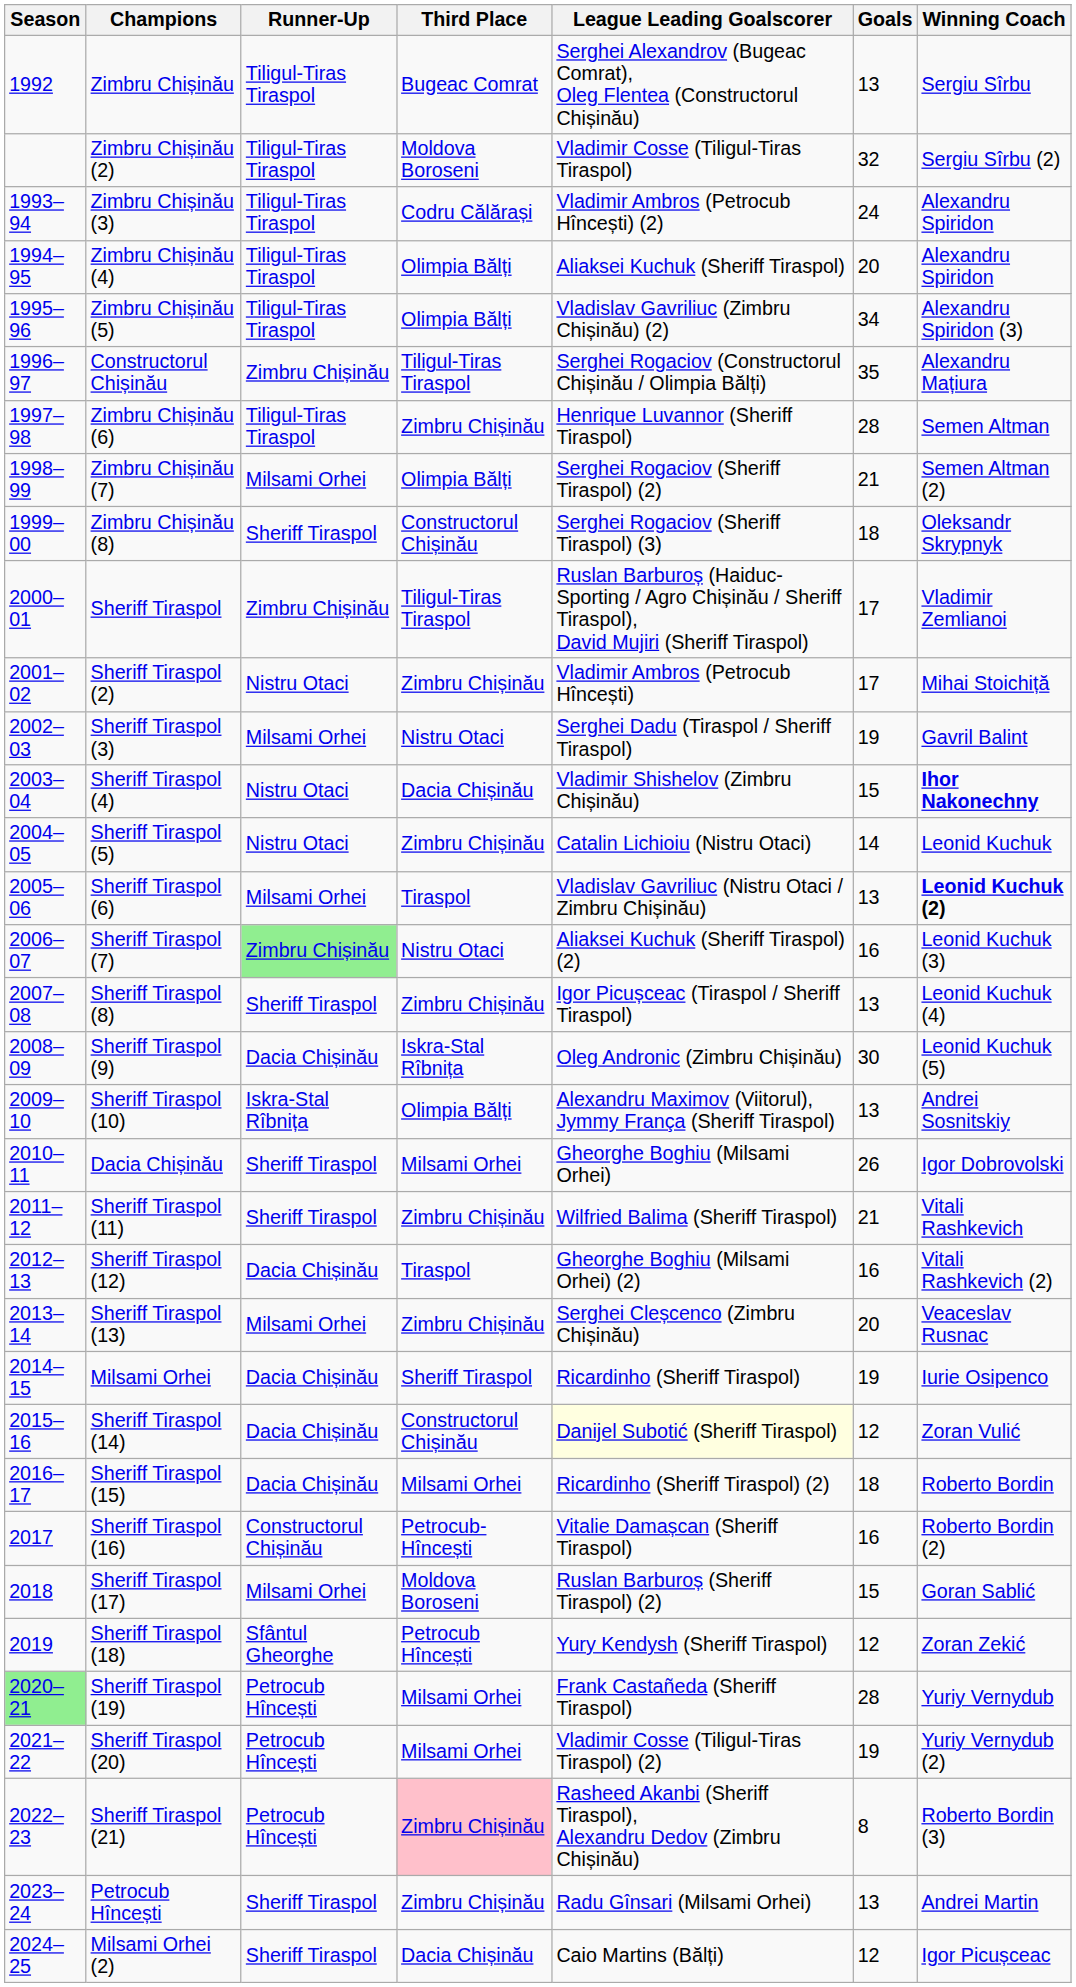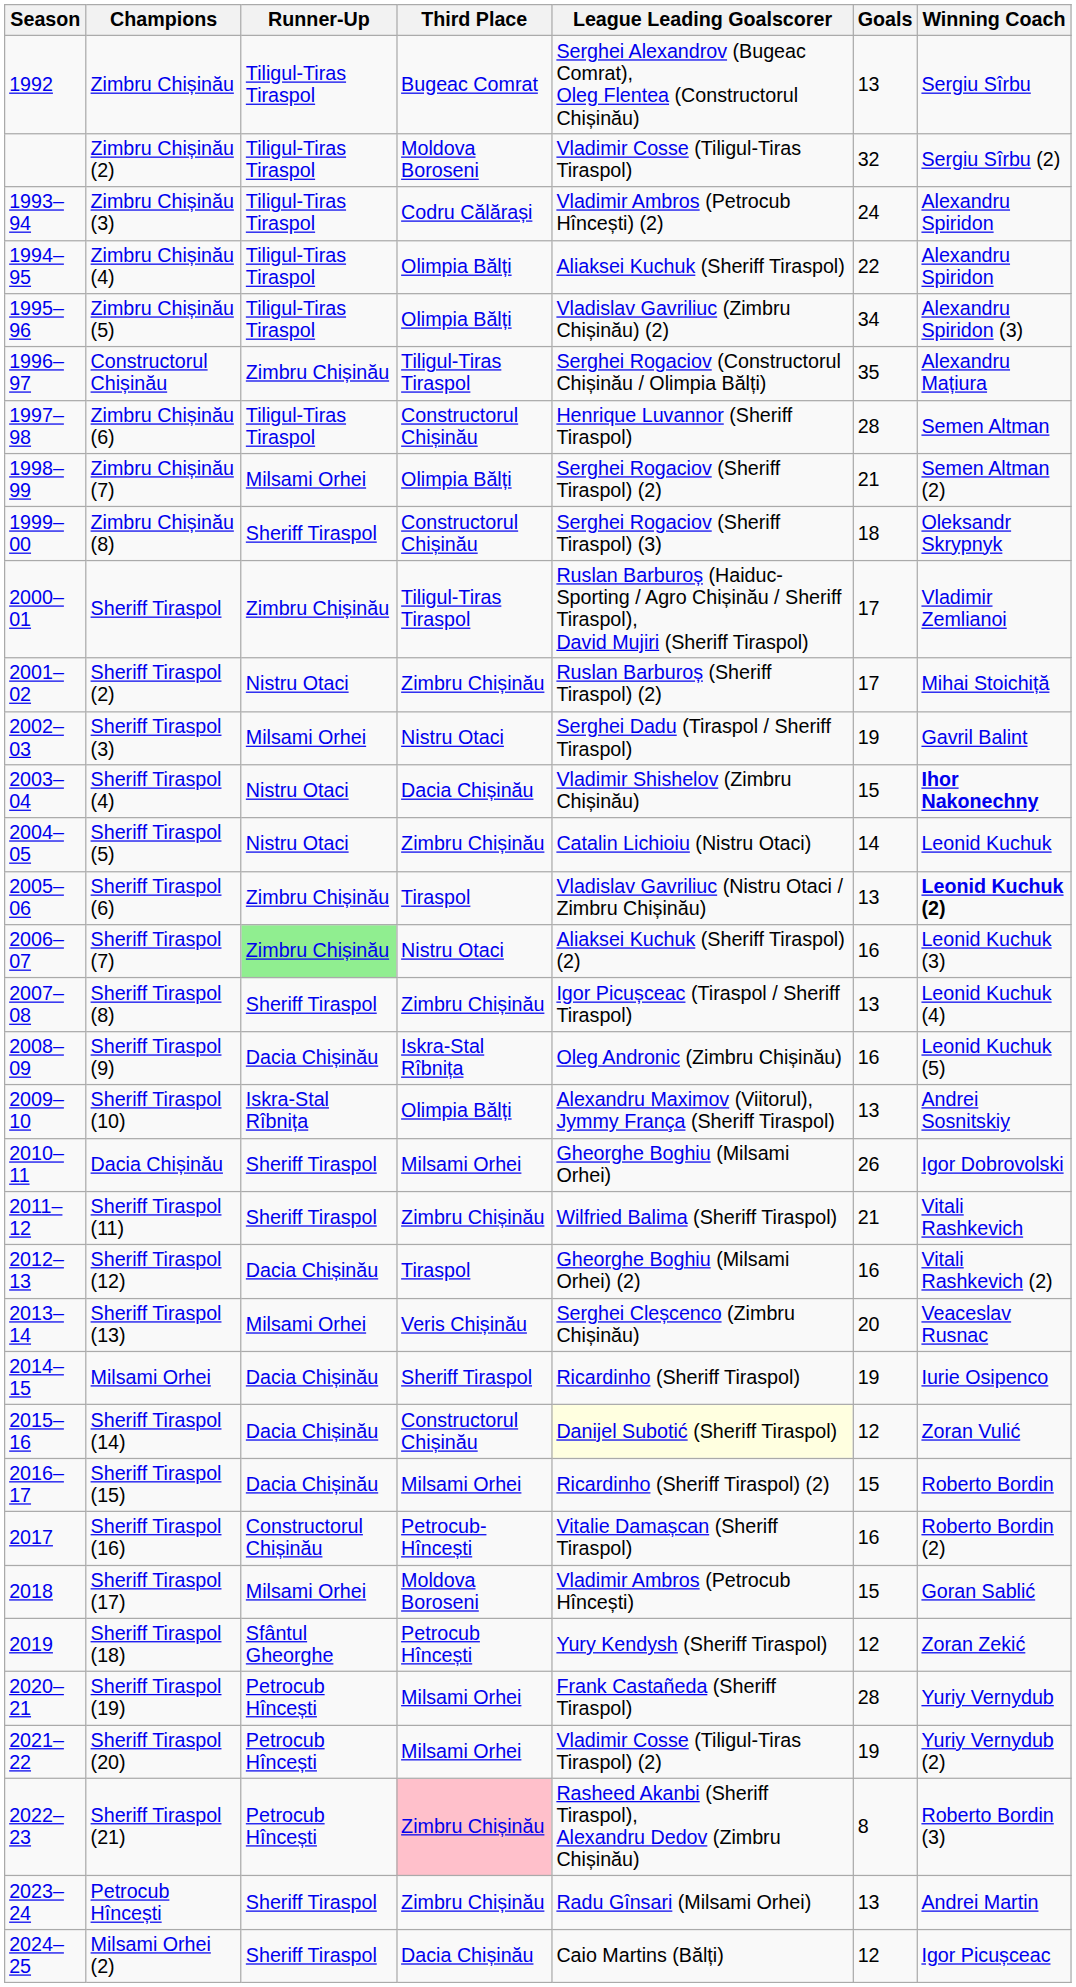Zimbru Chișinău (4) | Goals: 20 -> 22
Zimbru Chișinău (6) | Third Place: Zimbru Chișinău -> Constructorul Chișinău
Sheriff Tiraspol (2) | League Leading Goalscorer: Vladimir Ambros (Petrocub Hîncești) -> Ruslan Barburoș (Sheriff Tiraspol) (2)
Sheriff Tiraspol (6) | Runner-Up: Milsami Orhei -> Zimbru Chișinău
Sheriff Tiraspol (9) | Goals: 30 -> 16
Sheriff Tiraspol (13) | Third Place: Zimbru Chișinău -> Veris Chișinău
Sheriff Tiraspol (15) | Goals: 18 -> 15
Sheriff Tiraspol (17) | League Leading Goalscorer: Ruslan Barburoș (Sheriff Tiraspol) (2) -> Vladimir Ambros (Petrocub Hîncești)
Sheriff Tiraspol (19) | Season: lightgreen background -> no background
